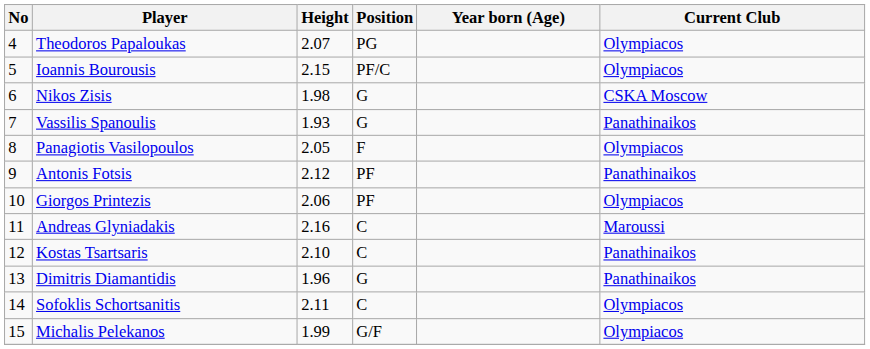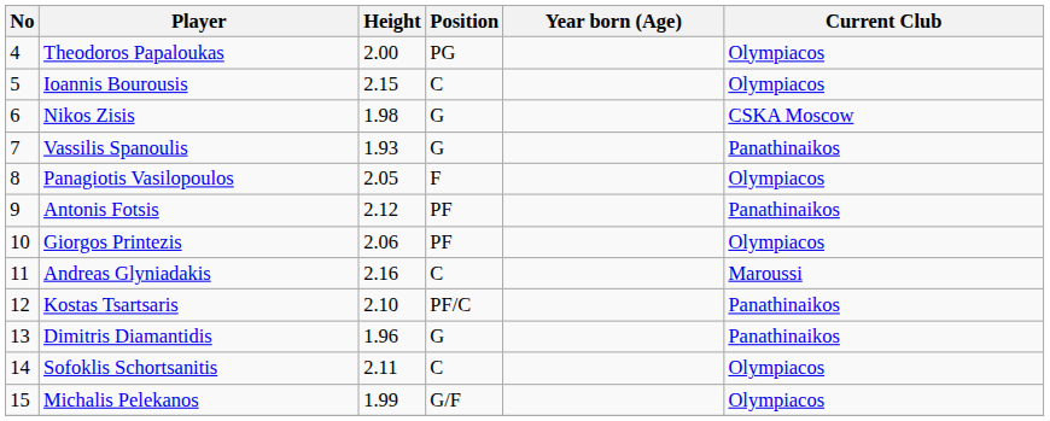Theodoros Papaloukas | Height: 2.07 -> 2.00
Ioannis Bourousis | Position: PF/C -> C
Kostas Tsartsaris | Position: C -> PF/C
